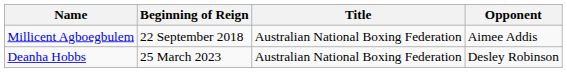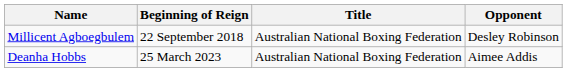Millicent Agboegbulem | Opponent: Aimee Addis -> Desley Robinson
Deanha Hobbs | Opponent: Desley Robinson -> Aimee Addis
